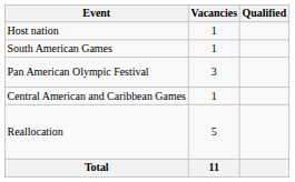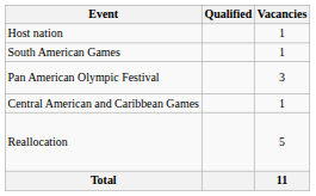columns swapped: Vacancies <-> Qualified
